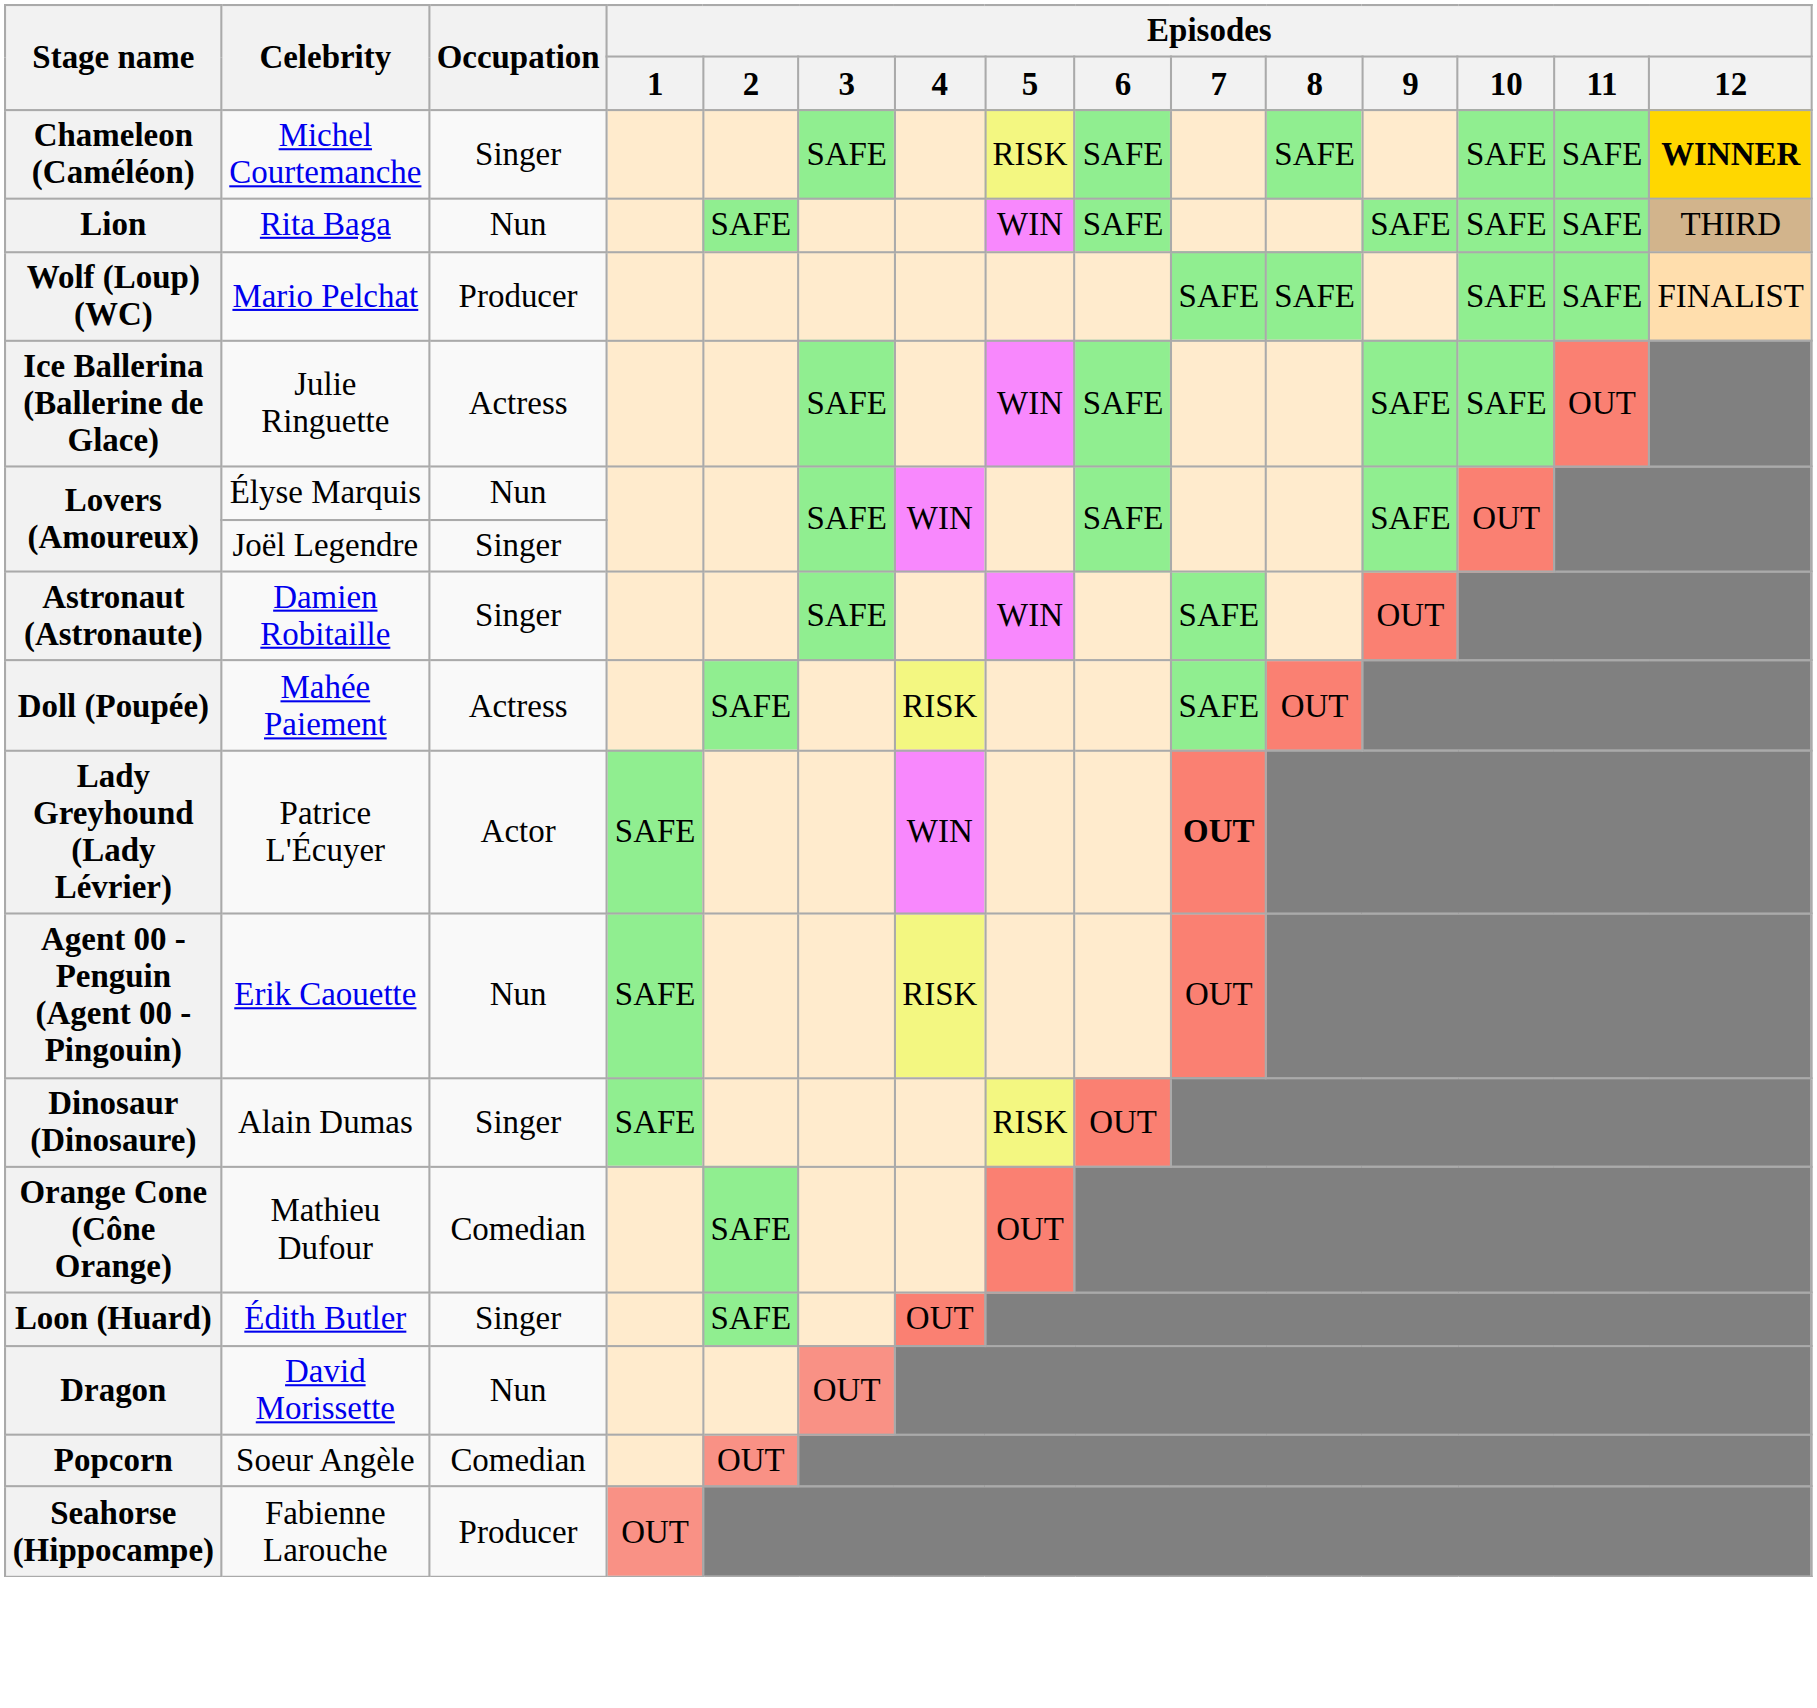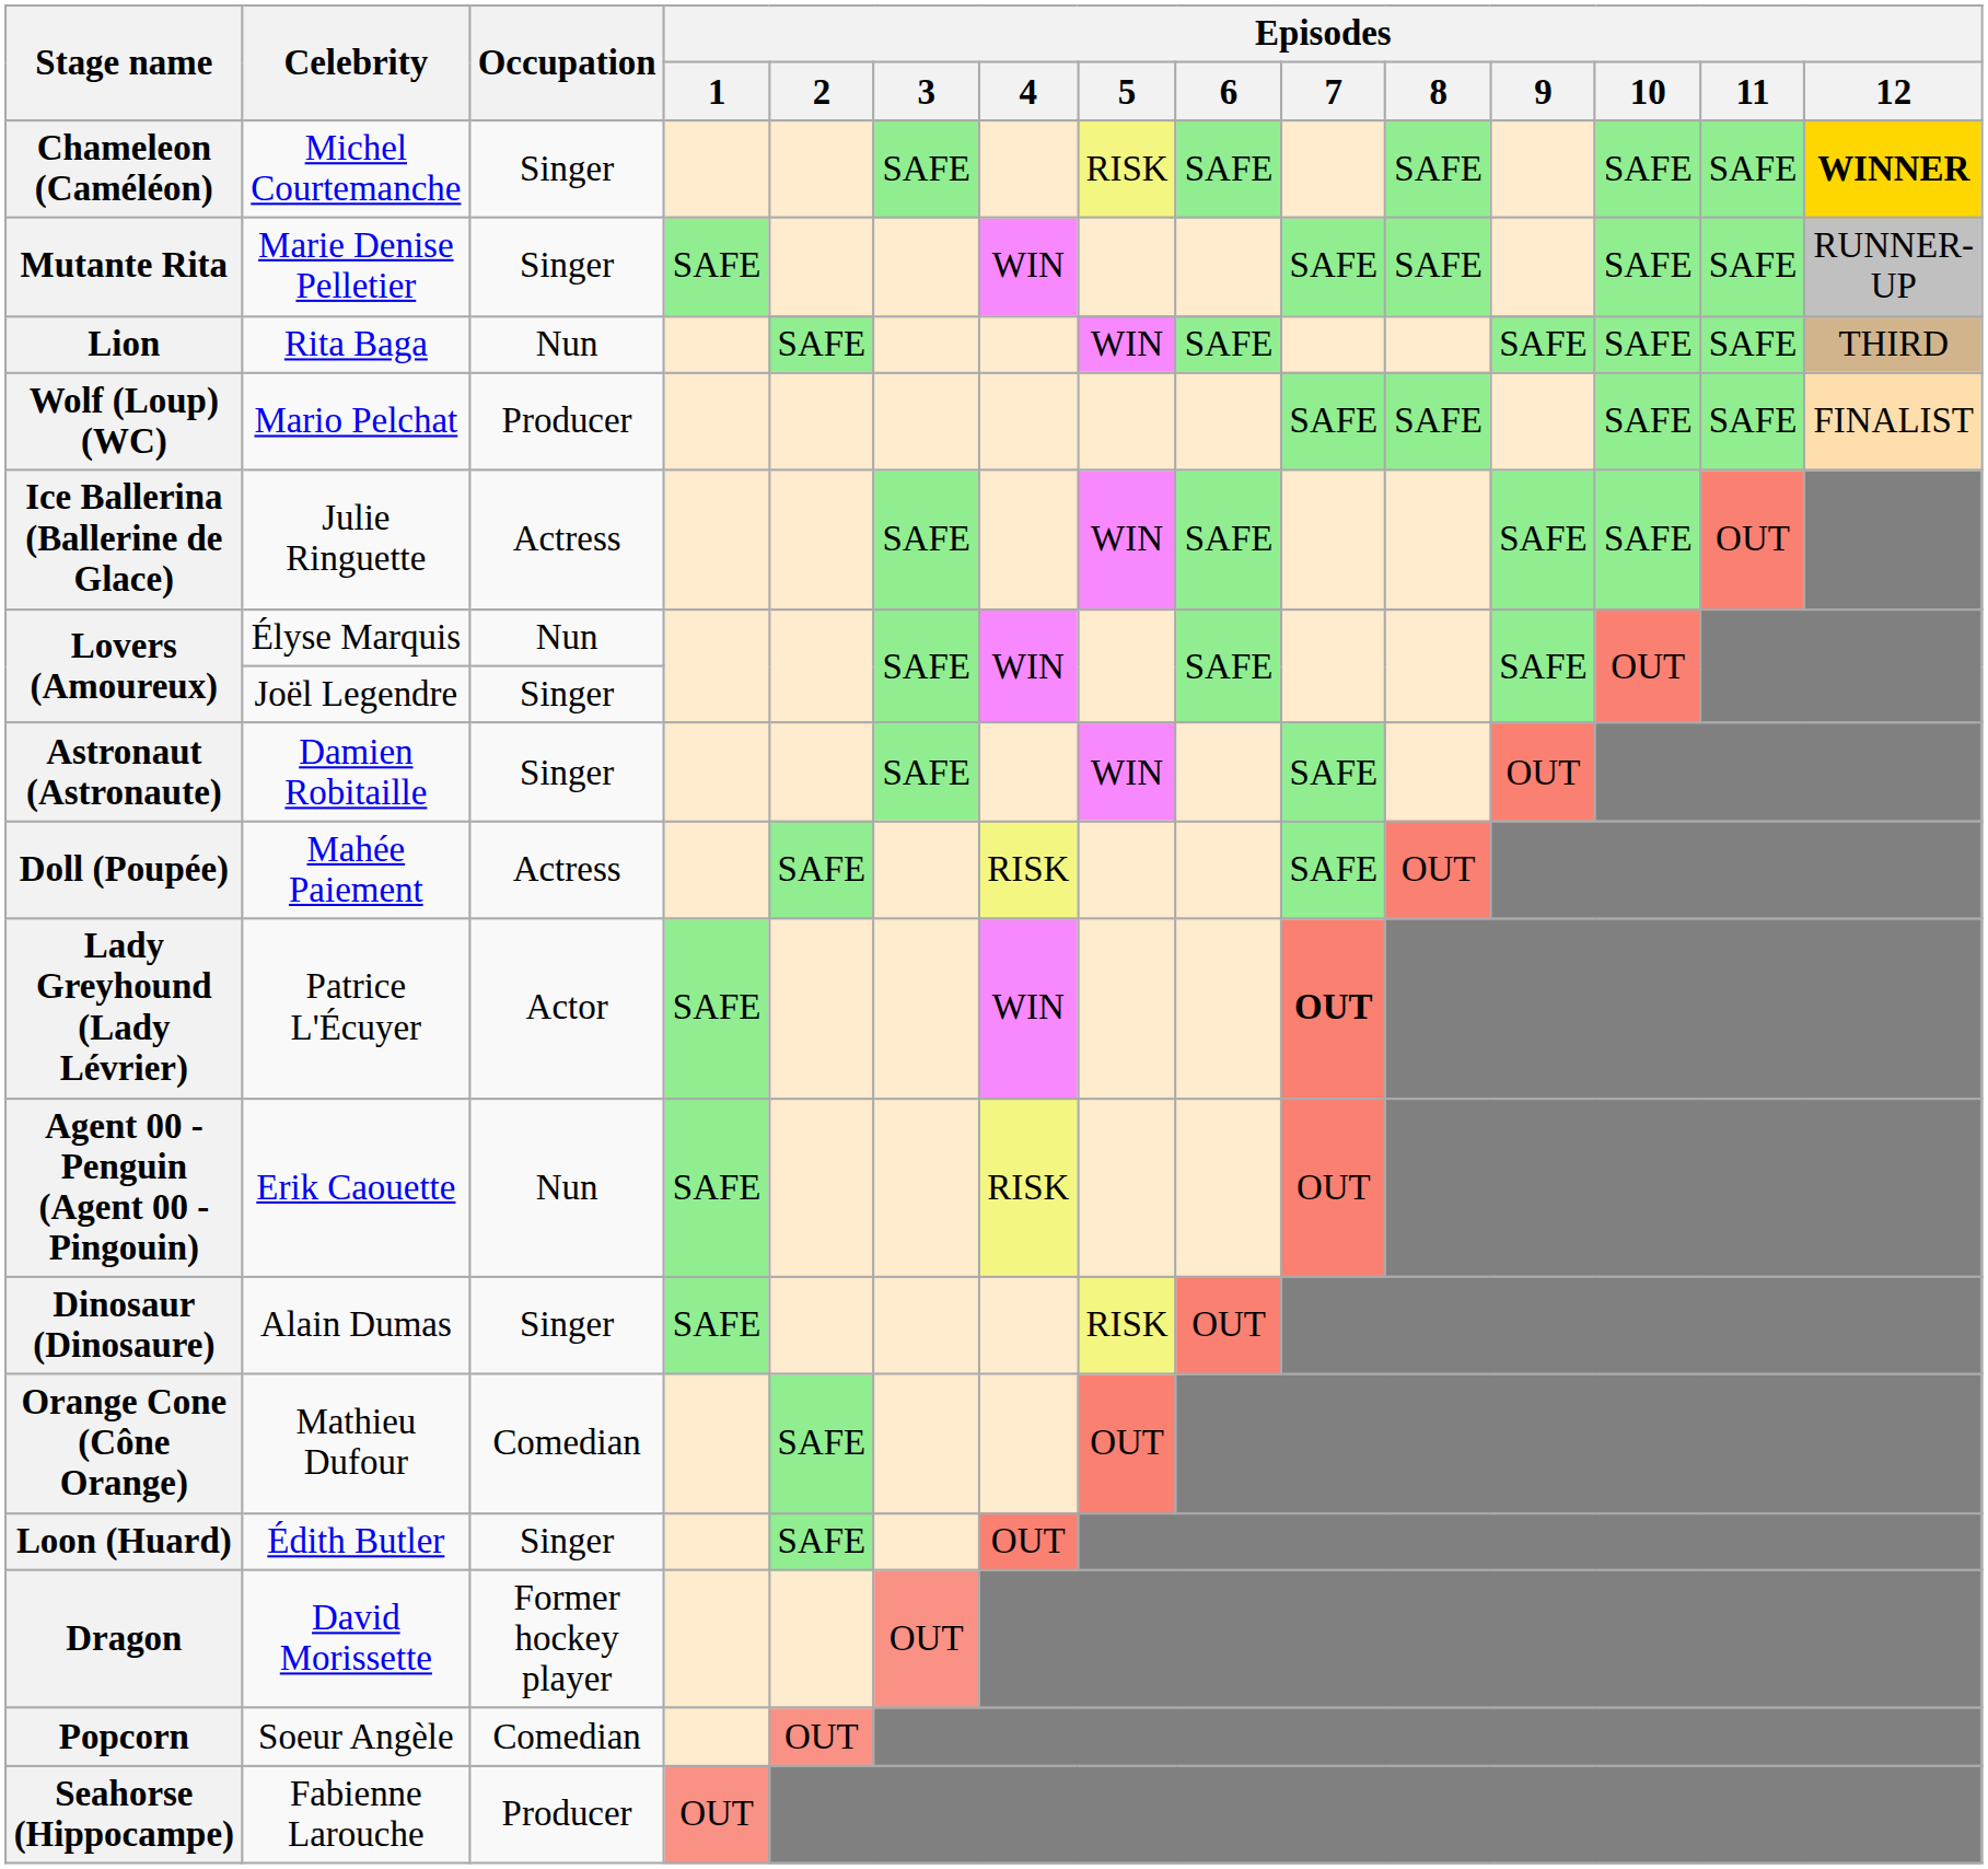+ row: Mutante Rita | Marie Denise Pelletier | Singer | SAFE | WIN | SAFE | SAFE | SAFE | SAFE | RUNNER-UP
Dragon | Occupation: Nun -> Former hockey player
